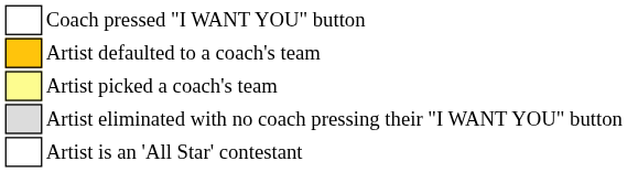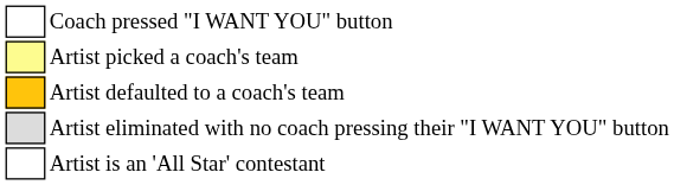rows swapped: Artist defaulted to a coach's team <-> Artist picked a coach's team
